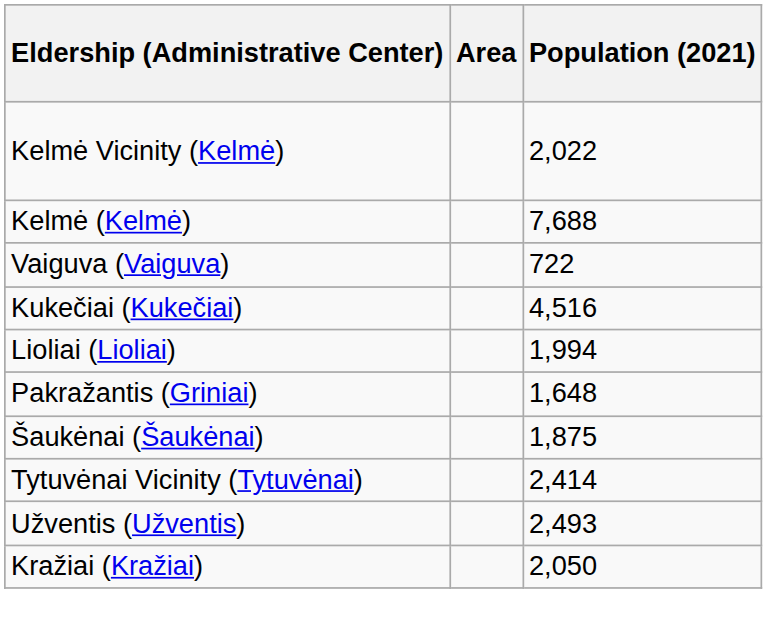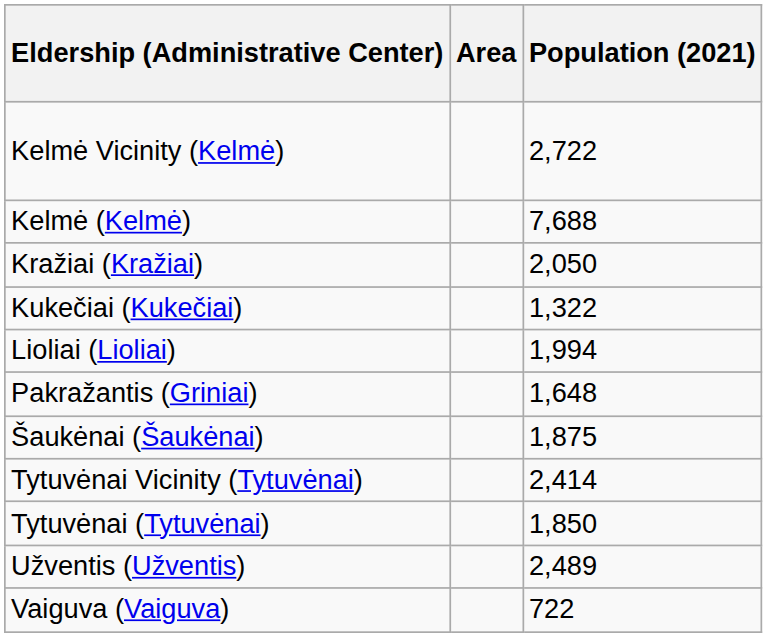Kelmė Vicinity (Kelmė) | Population (2021): 2,022 -> 2,722
rows swapped: Kražiai (Kražiai) <-> Vaiguva (Vaiguva)
Kukečiai (Kukečiai) | Population (2021): 4,516 -> 1,322
+ row: Tytuvėnai (Tytuvėnai) | 1,850
Užventis (Užventis) | Population (2021): 2,493 -> 2,489
